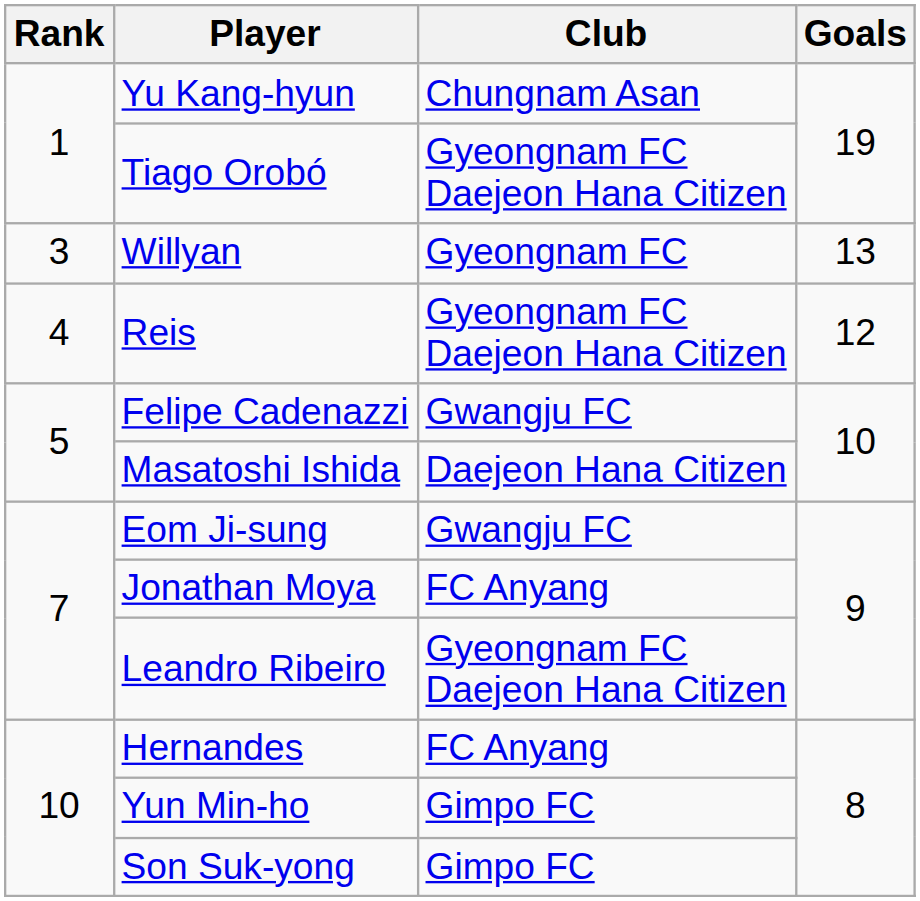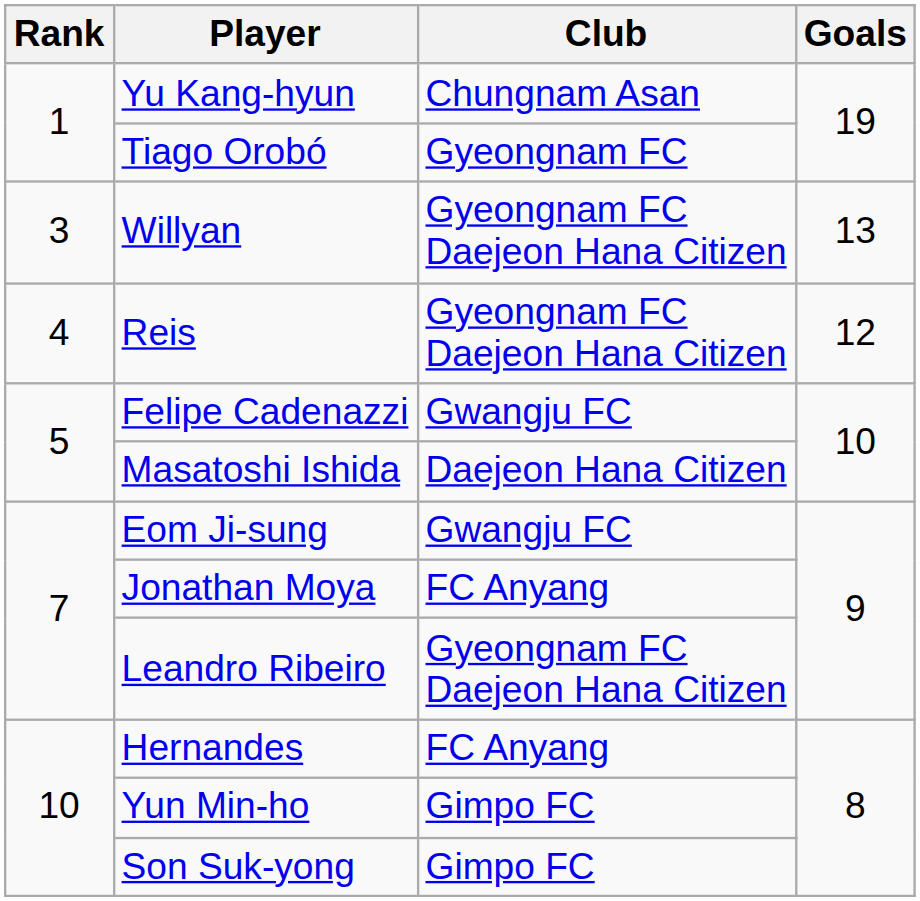Tiago Orobó | Club: Gyeongnam FC Daejeon Hana Citizen -> Gyeongnam FC
Willyan | Club: Gyeongnam FC -> Gyeongnam FC Daejeon Hana Citizen
